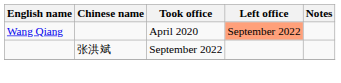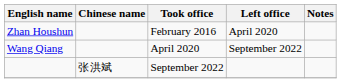+ row: Zhan Houshun | February 2016 | April 2020
Wang Qiang | Left office: lightsalmon background -> no background
